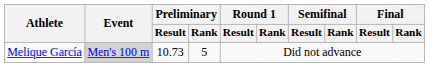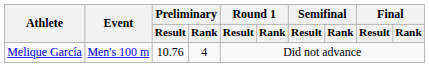Melique García | Event: lightgrey background -> no background
Melique García | Preliminary / Result: 10.73 -> 10.76
Melique García | Preliminary / Rank: 5 -> 4
